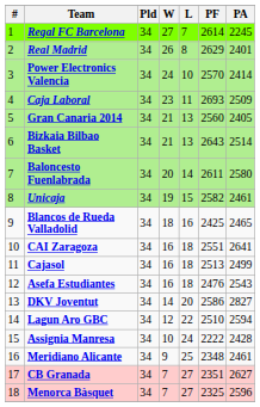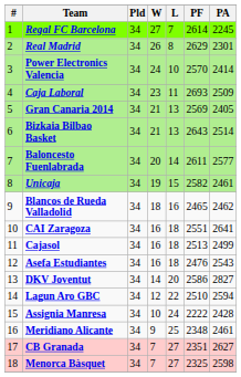Real Madrid | PA: 2401 -> 2301
Gran Canaria 2014 | PF: 2560 -> 2569
Baloncesto Fuenlabrada | PA: 2580 -> 2577
Blancos de Rueda Valladolid | PF: 2425 -> 2465
Blancos de Rueda Valladolid | PA: 2465 -> 2462
Menorca Bàsquet | PA: 2596 -> 2598
